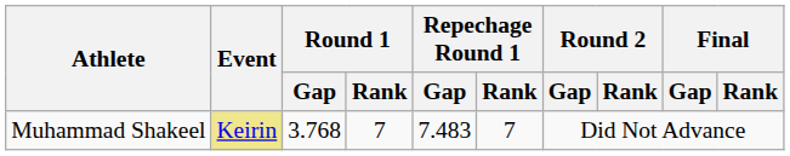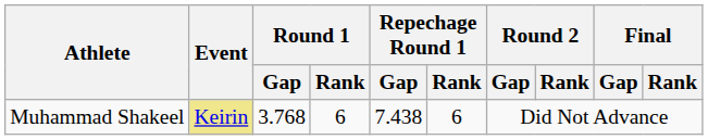Muhammad Shakeel | Round 1 / Rank: 7 -> 6
Muhammad Shakeel | Repechage Round 1 / Gap: 7.483 -> 7.438
Muhammad Shakeel | Repechage Round 1 / Rank: 7 -> 6
